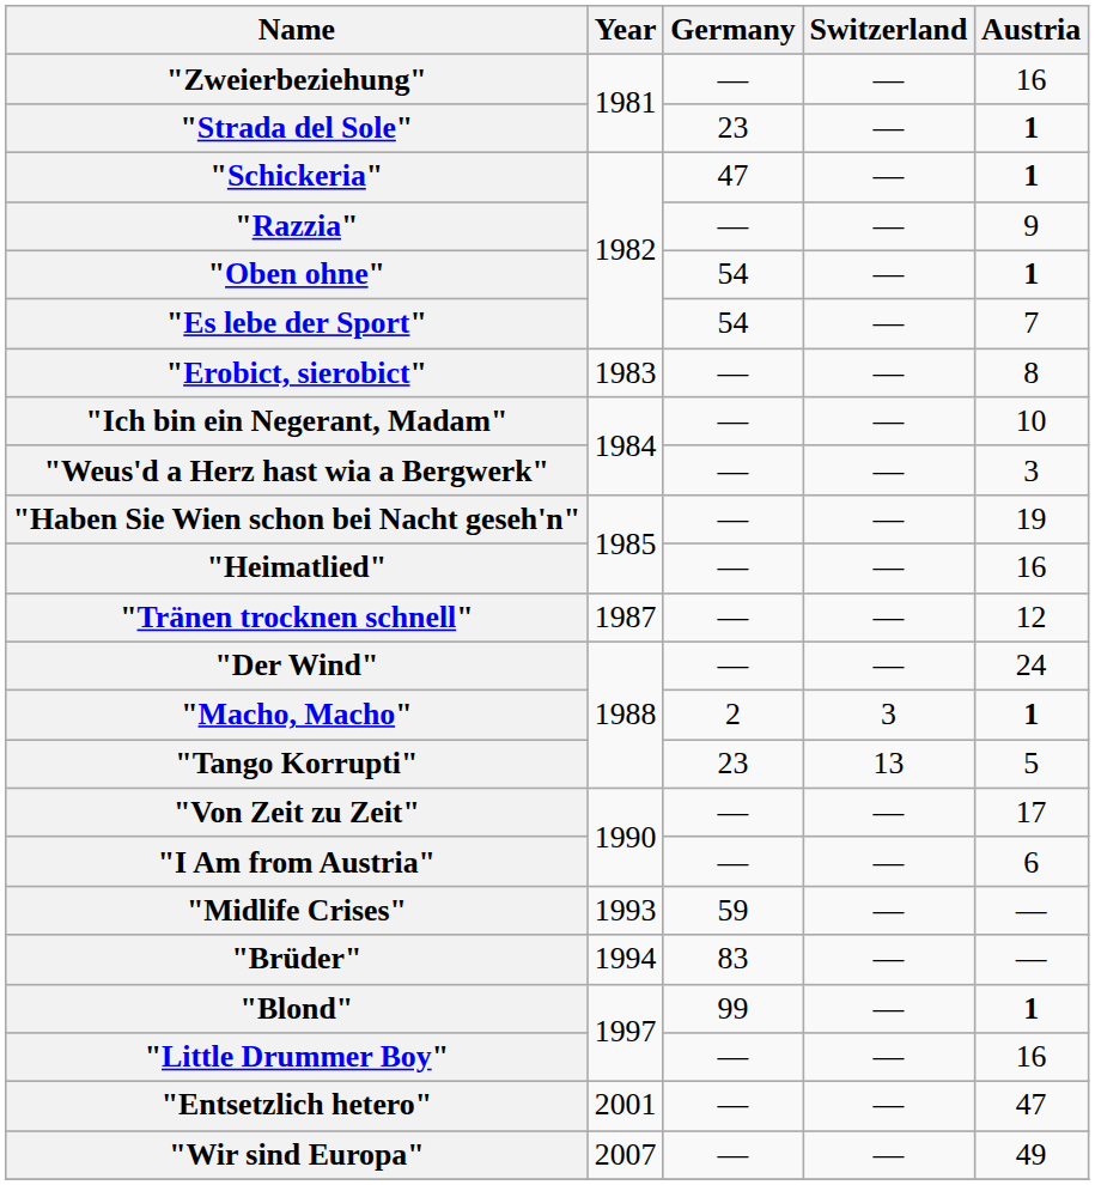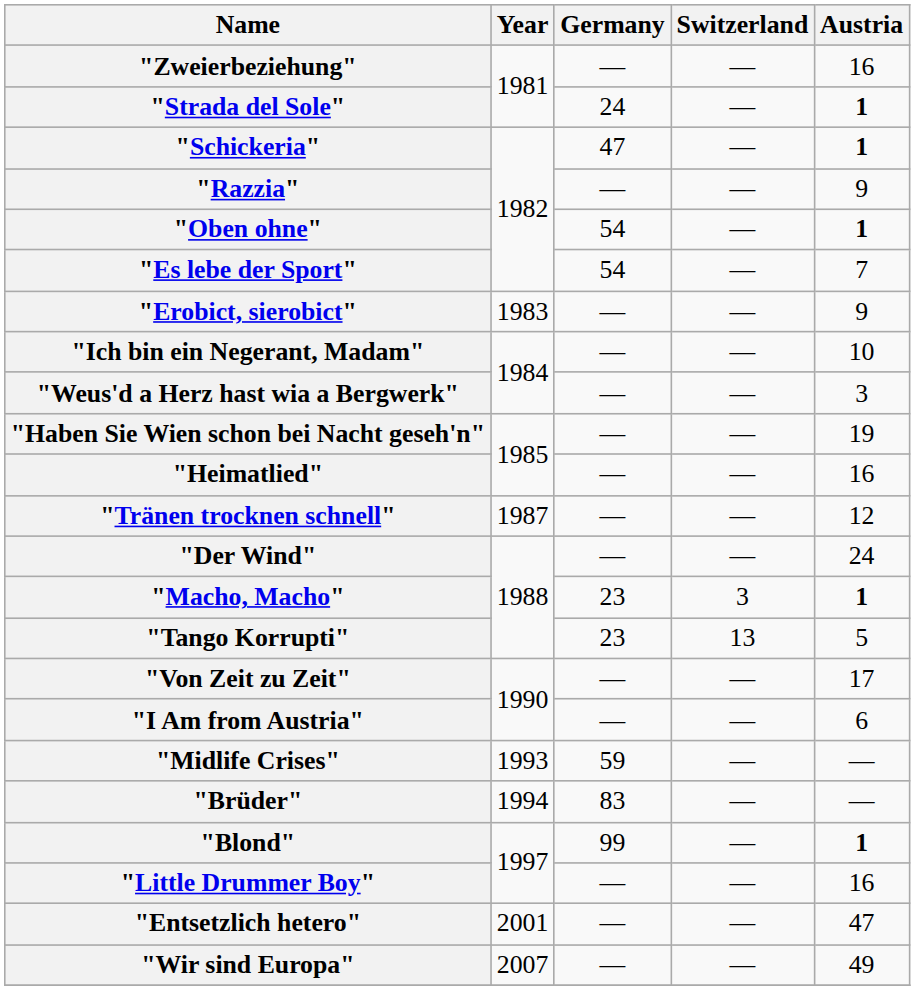"Strada del Sole" | Germany: 23 -> 24
"Erobict, sierobict" | Austria: 8 -> 9
"Macho, Macho" | Germany: 2 -> 23
